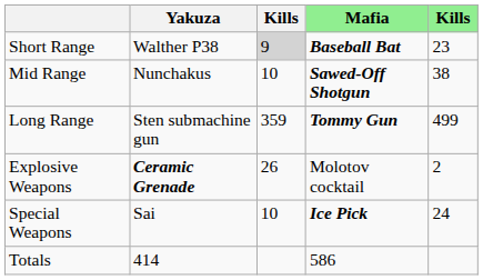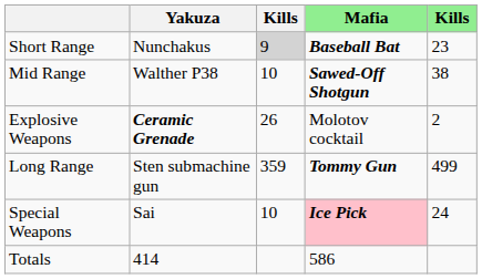Short Range | Yakuza: Walther P38 -> Nunchakus
Mid Range | Yakuza: Nunchakus -> Walther P38
rows swapped: Long Range <-> Explosive Weapons
Special Weapons | Mafia: no background -> pink background
